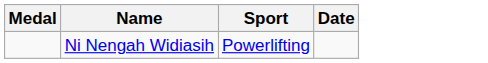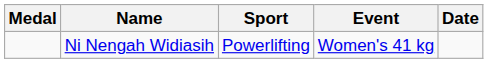+ column: Event | Women's 41 kg
